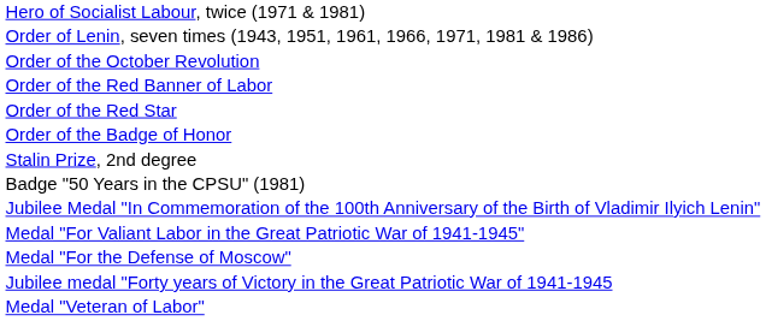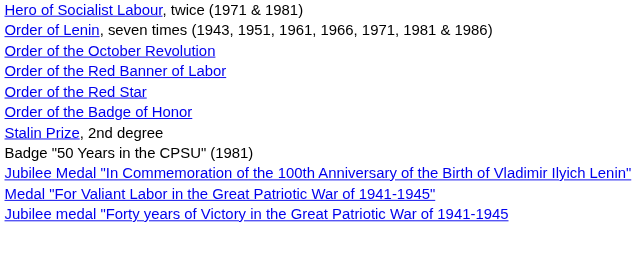- row: Medal "For the Defense of Moscow"
- row: Medal "Veteran of Labor"
